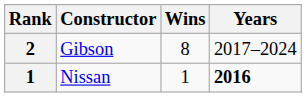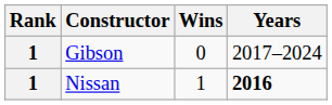Gibson | Rank: 2 -> 1
Gibson | Wins: 8 -> 0
